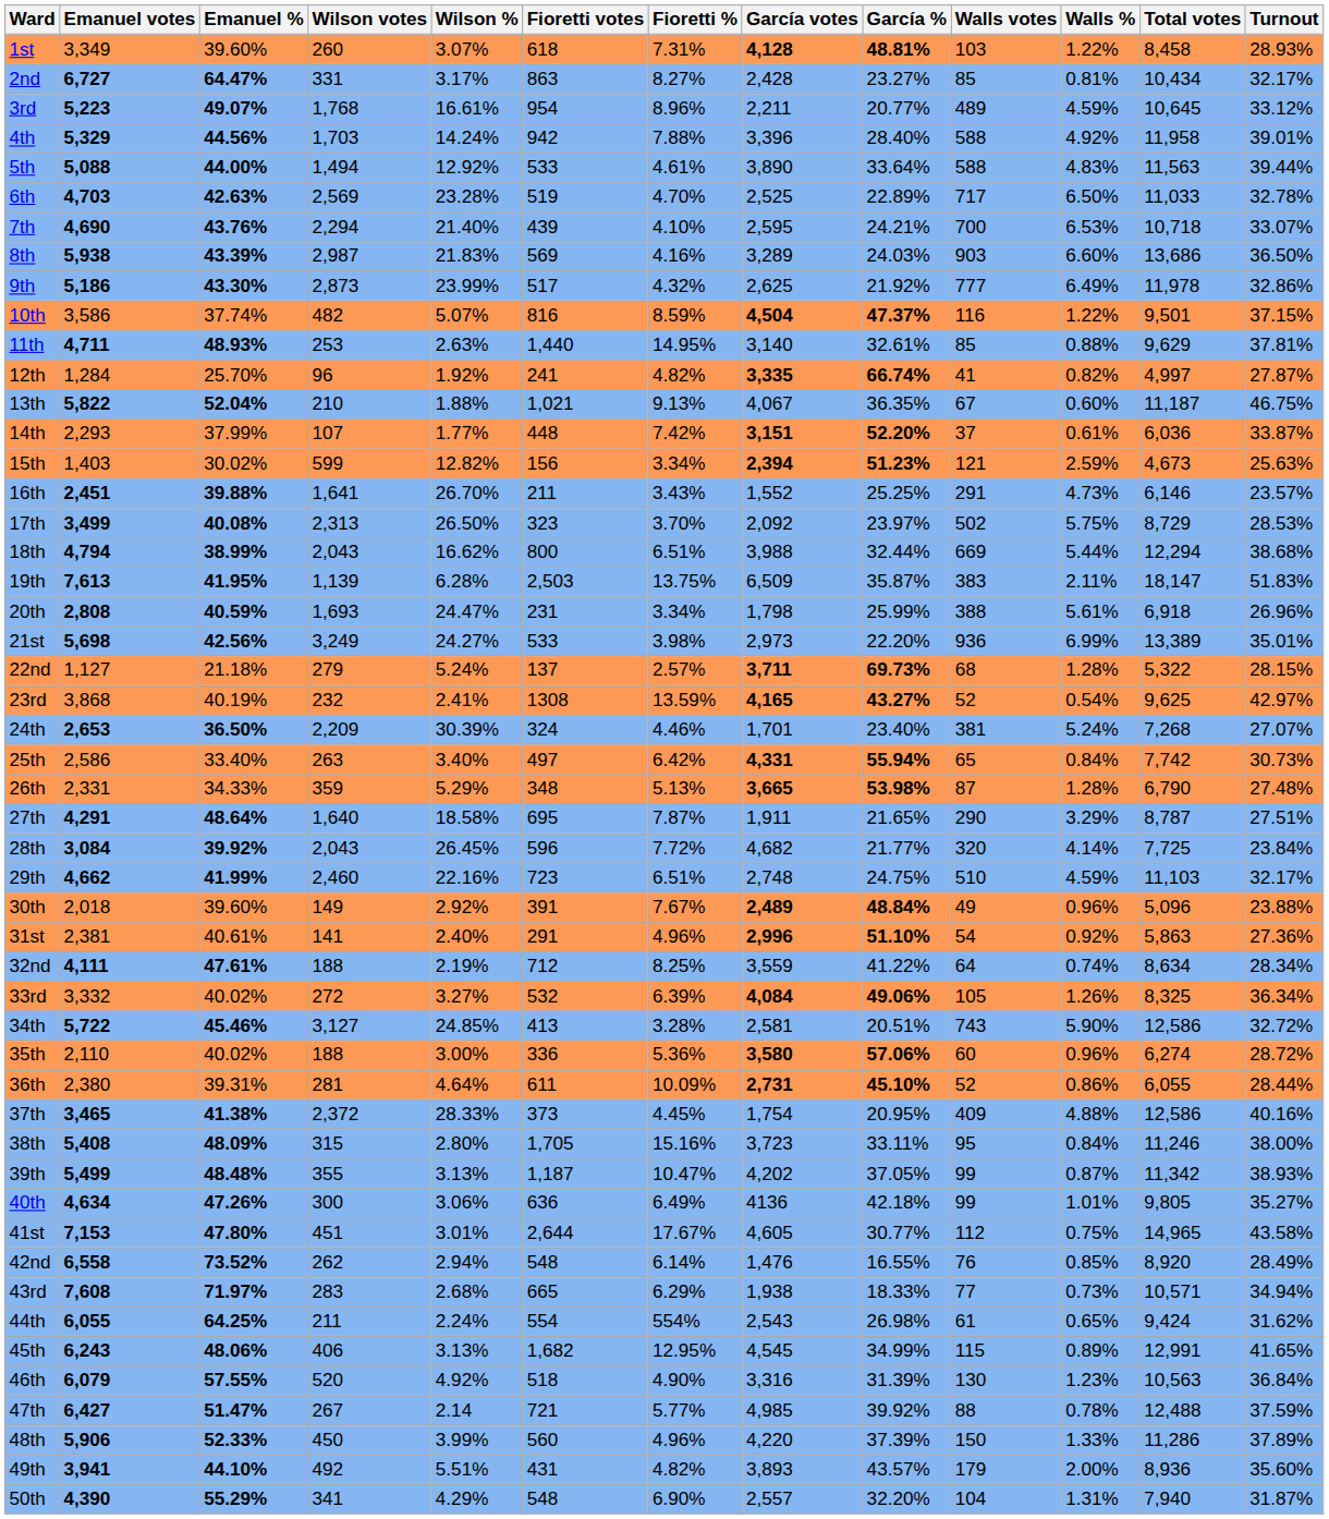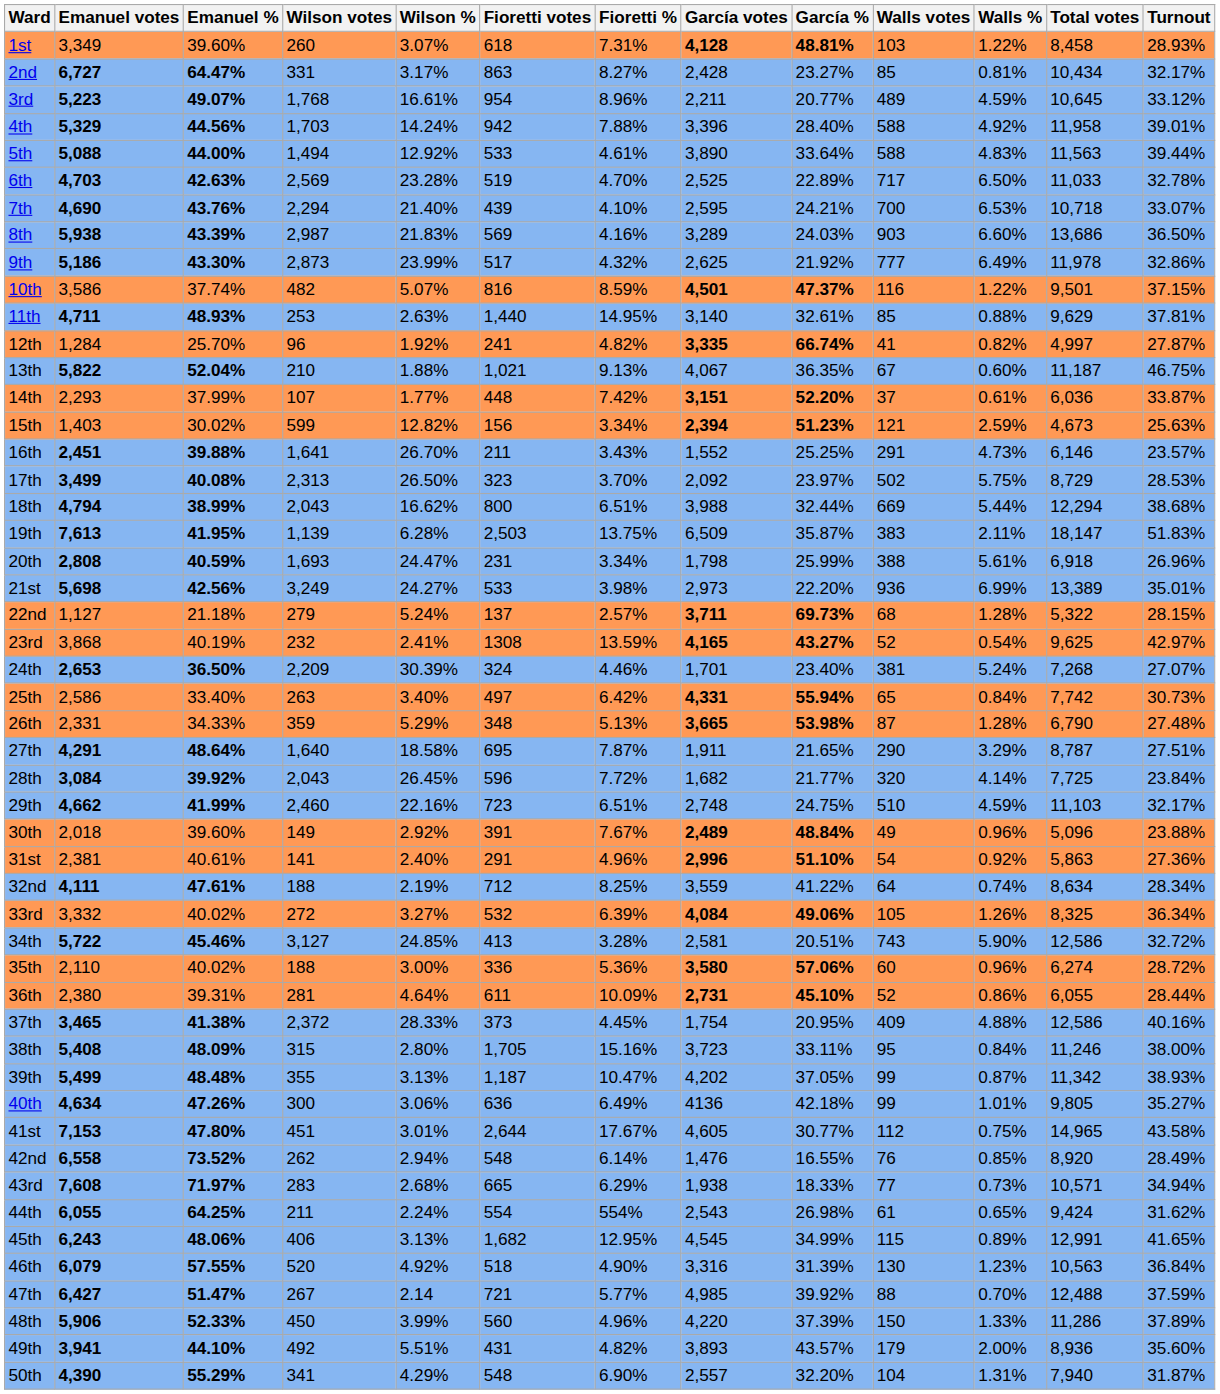10th | García votes: 4,504 -> 4,501
28th | García votes: 4,682 -> 1,682
47th | Walls %: 0.78% -> 0.70%
